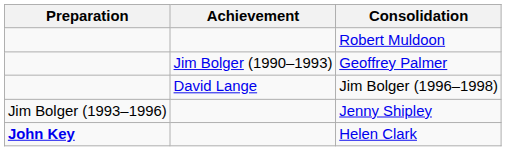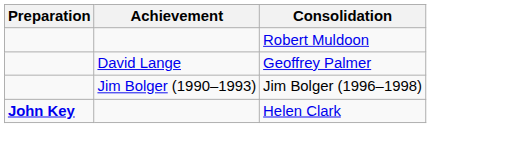Geoffrey Palmer | Achievement: Jim Bolger (1990–1993) -> David Lange
Jim Bolger (1996–1998) | Achievement: David Lange -> Jim Bolger (1990–1993)
- row: Jim Bolger (1993–1996) | Jenny Shipley
